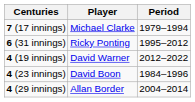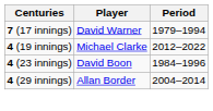7 (17 innings) | Player: Michael Clarke -> David Warner
- row: 6 (31 innings) | Ricky Ponting | 1995–2012
4 (19 innings) | Player: David Warner -> Michael Clarke
